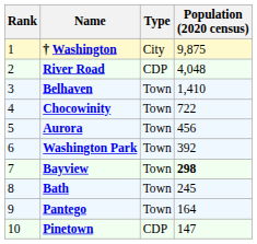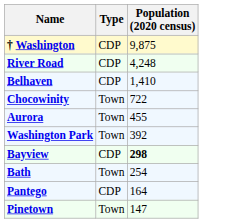- column: Rank | 1 | 2 | 3 | 4 | 5 | 6 | 7 | 8 | 9 | 10
† Washington | Type: City -> CDP
River Road | Population (2020 census): 4,048 -> 4,248
Belhaven | Type: Town -> CDP
Aurora | Population (2020 census): 456 -> 455
Bayview | Type: Town -> CDP
Bath | Population (2020 census): 245 -> 254
Pantego | Type: Town -> CDP
Pinetown | Type: CDP -> Town
